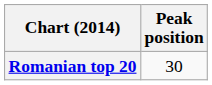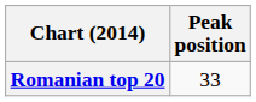Romanian top 20 | Peak position: 30 -> 33
